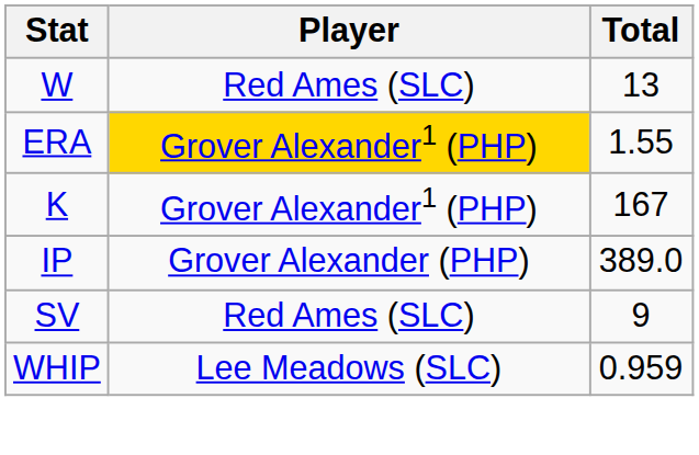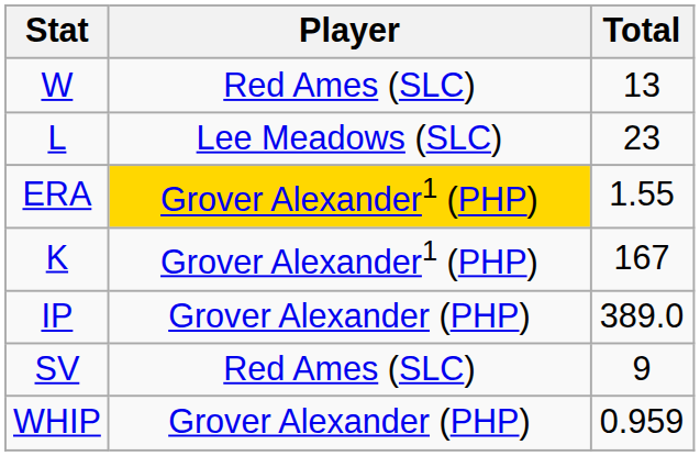+ row: L | Lee Meadows (SLC) | 23
WHIP | Player: Lee Meadows (SLC) -> Grover Alexander (PHP)
